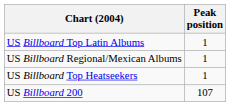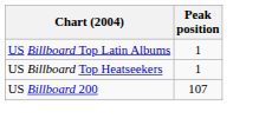- row: US Billboard Regional/Mexican Albums | 1
